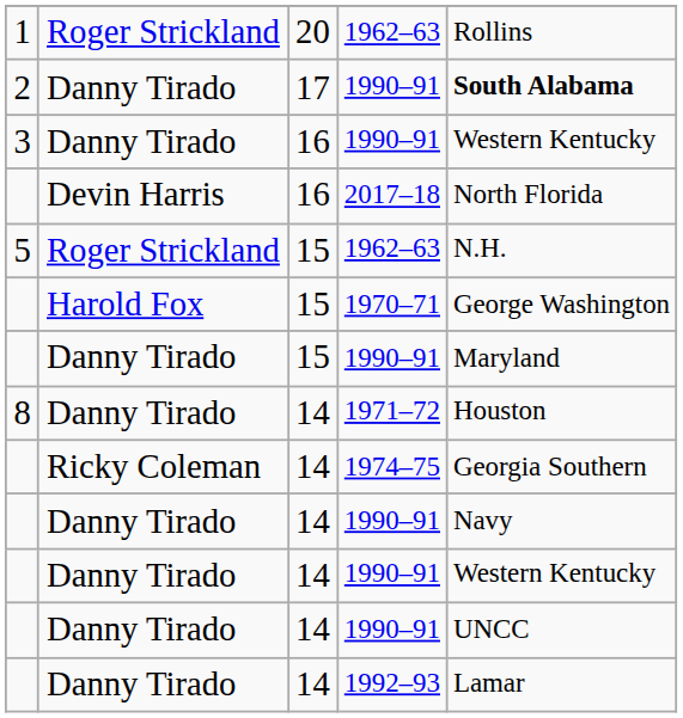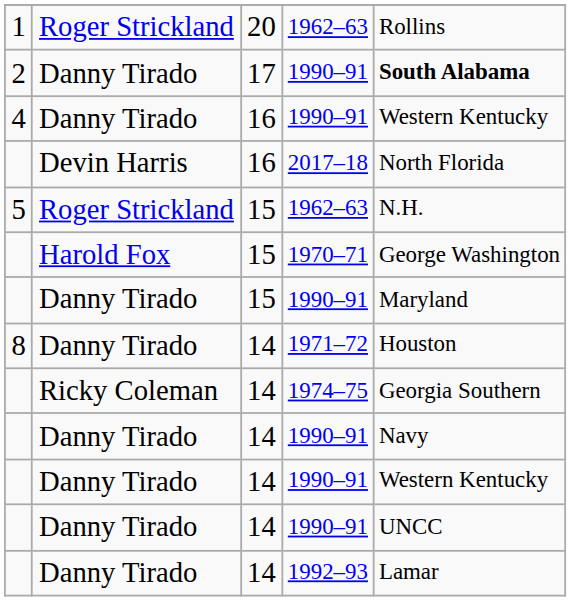16 / 1990–91 | column 1: 3 -> 4
